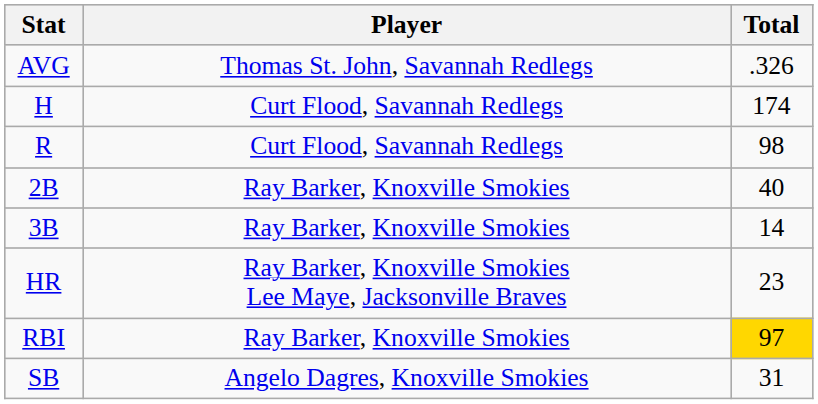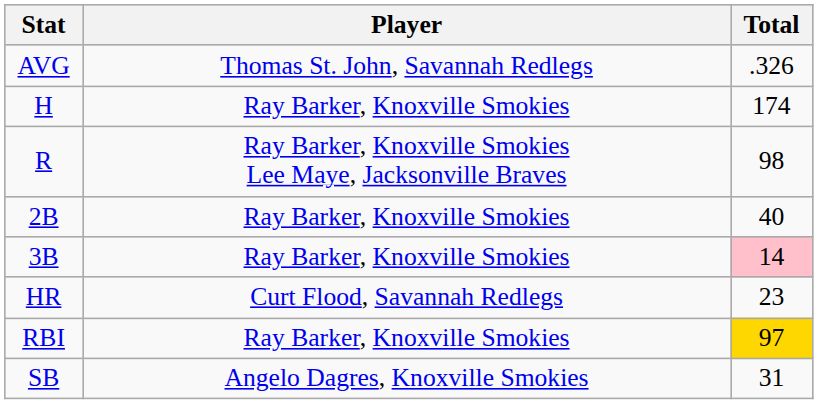H | Player: Curt Flood, Savannah Redlegs -> Ray Barker, Knoxville Smokies
R | Player: Curt Flood, Savannah Redlegs -> Ray Barker, Knoxville Smokies Lee Maye, Jacksonville Braves
3B | Total: no background -> pink background
HR | Player: Ray Barker, Knoxville Smokies Lee Maye, Jacksonville Braves -> Curt Flood, Savannah Redlegs
